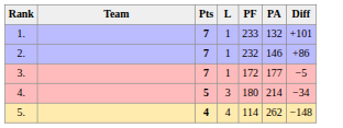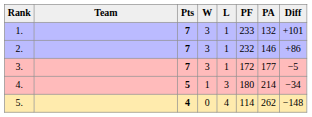+ column: W | 3 | 3 | 3 | 1 | 0
